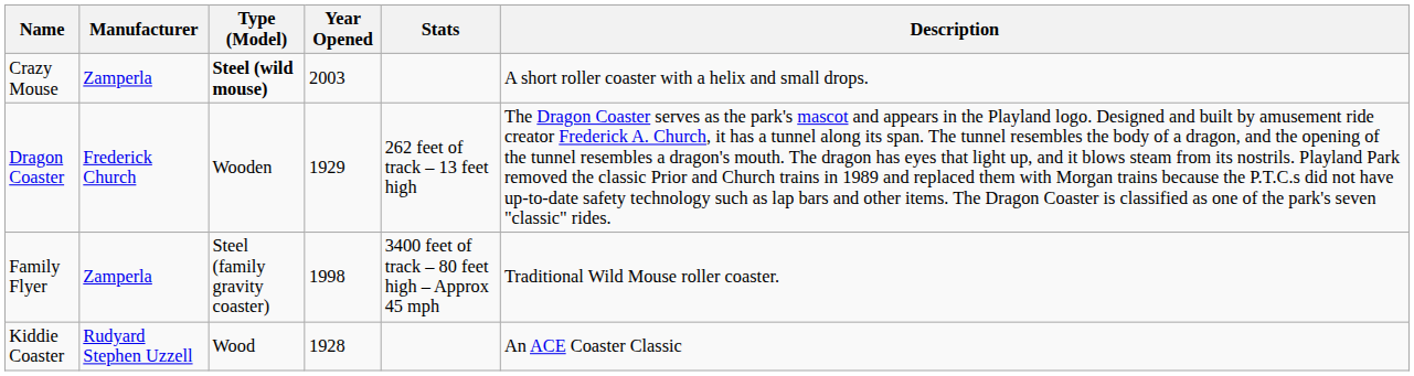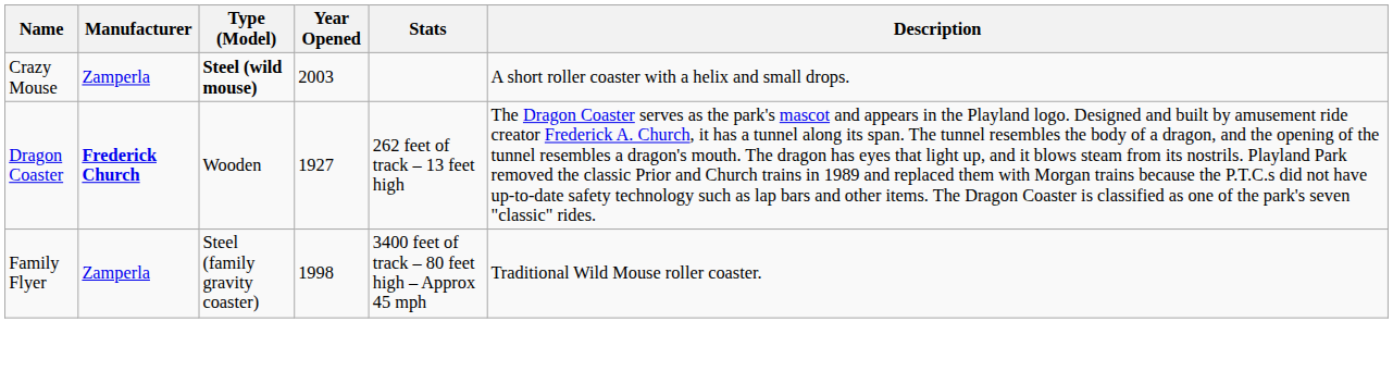Dragon Coaster | Manufacturer: normal -> bold
Dragon Coaster | Year Opened: 1929 -> 1927
- row: Kiddie Coaster | Rudyard Stephen Uzzell | Wood | 1928 | An ACE Coaster Classic
